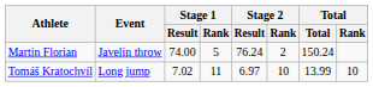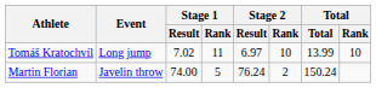rows swapped: Tomáš Kratochvíl <-> Martin Florian
